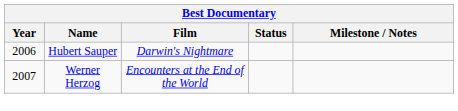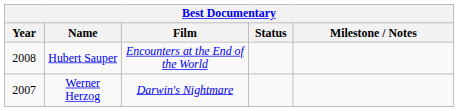Hubert Sauper | Year: 2006 -> 2008
Hubert Sauper | Film: Darwin's Nightmare -> Encounters at the End of the World
Werner Herzog | Film: Encounters at the End of the World -> Darwin's Nightmare
